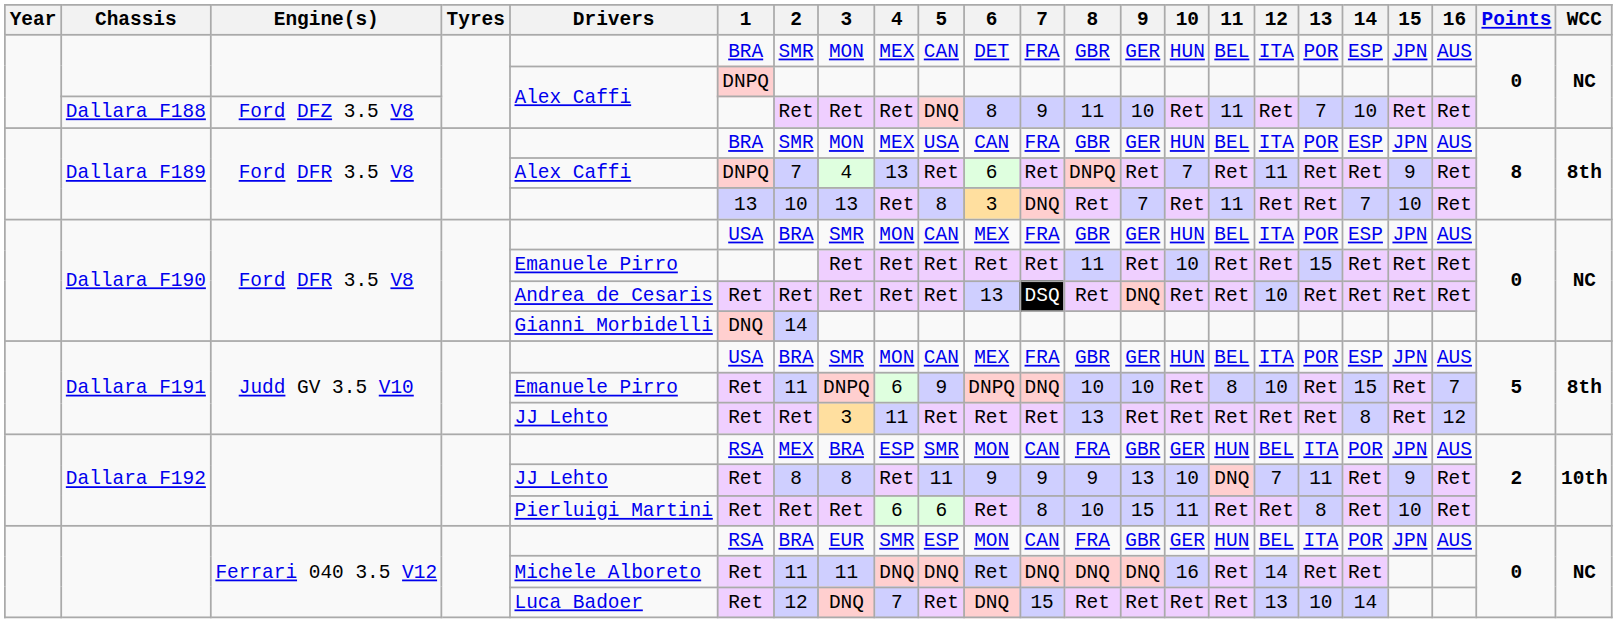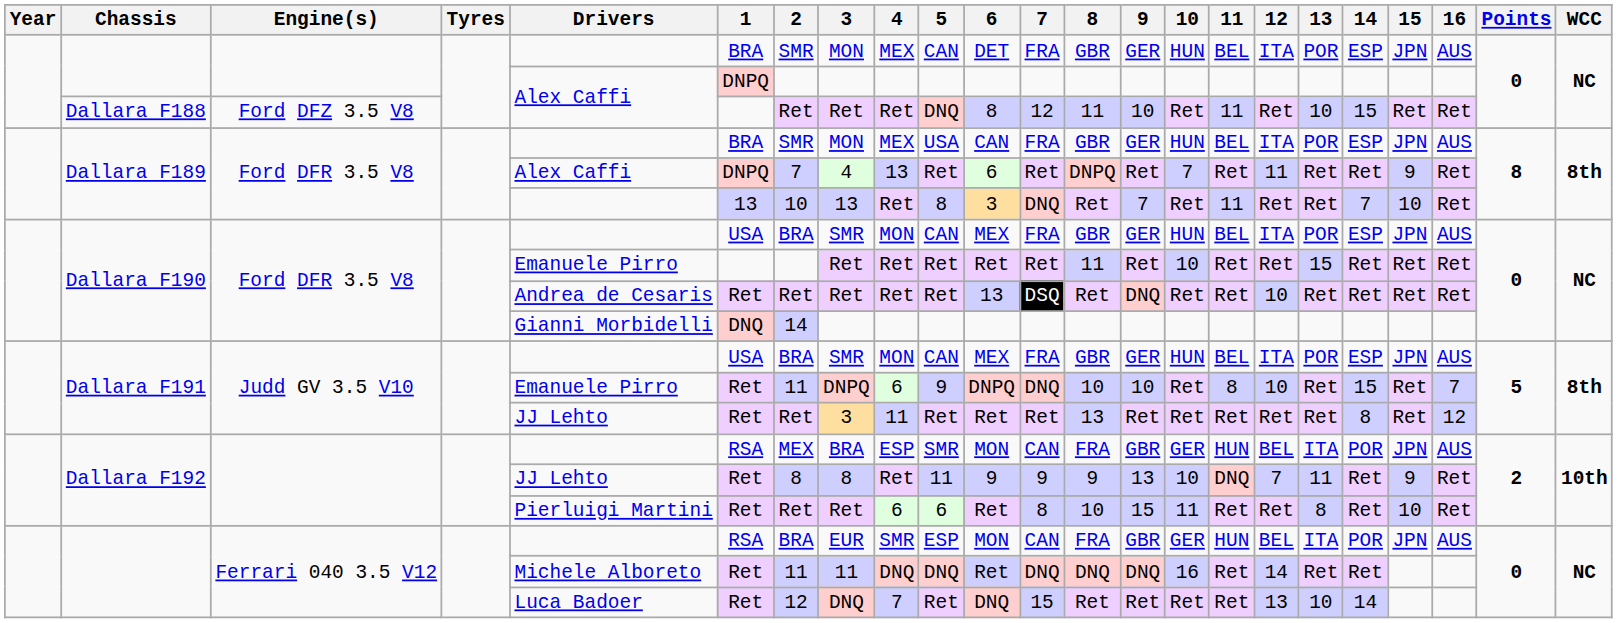Dallara F188 | 7: 9 -> 12
Dallara F188 | 13: 7 -> 10
Dallara F188 | 14: 10 -> 15
